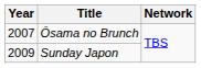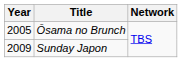Ōsama no Brunch | Year: 2007 -> 2005
